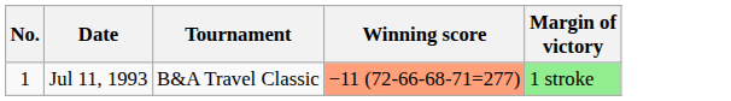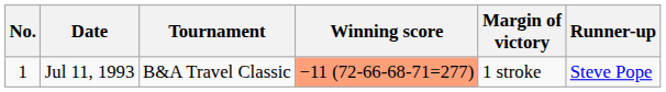+ column: Runner-up | Steve Pope
Jul 11, 1993 | Margin of victory: lightgreen background -> no background
